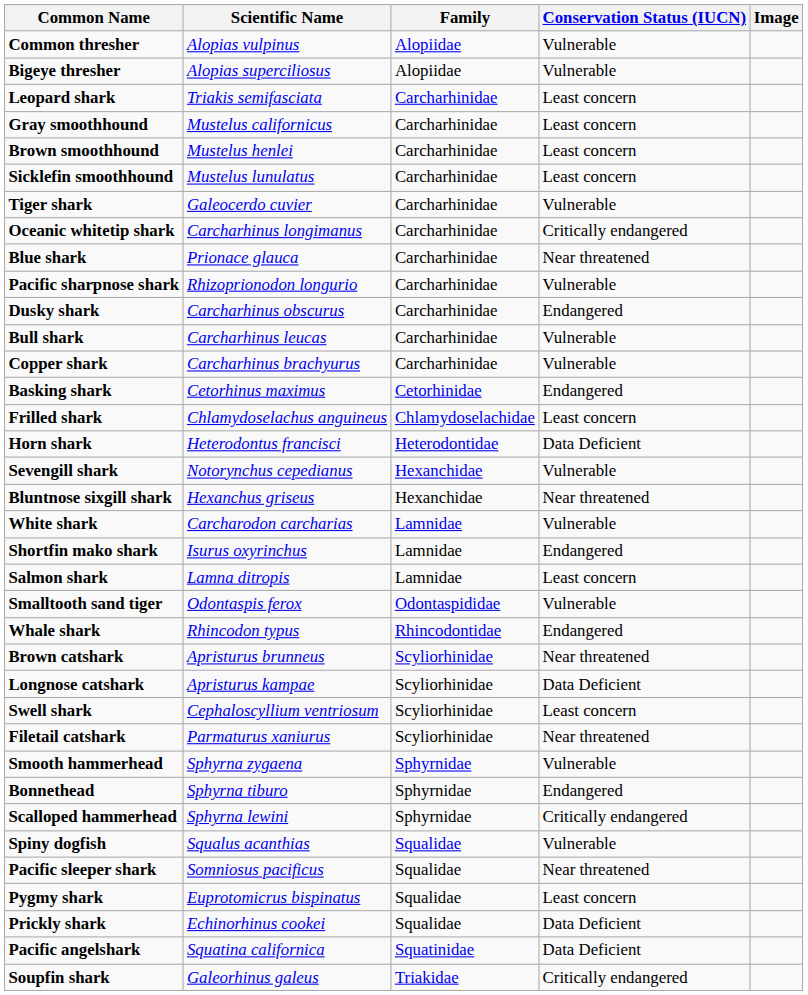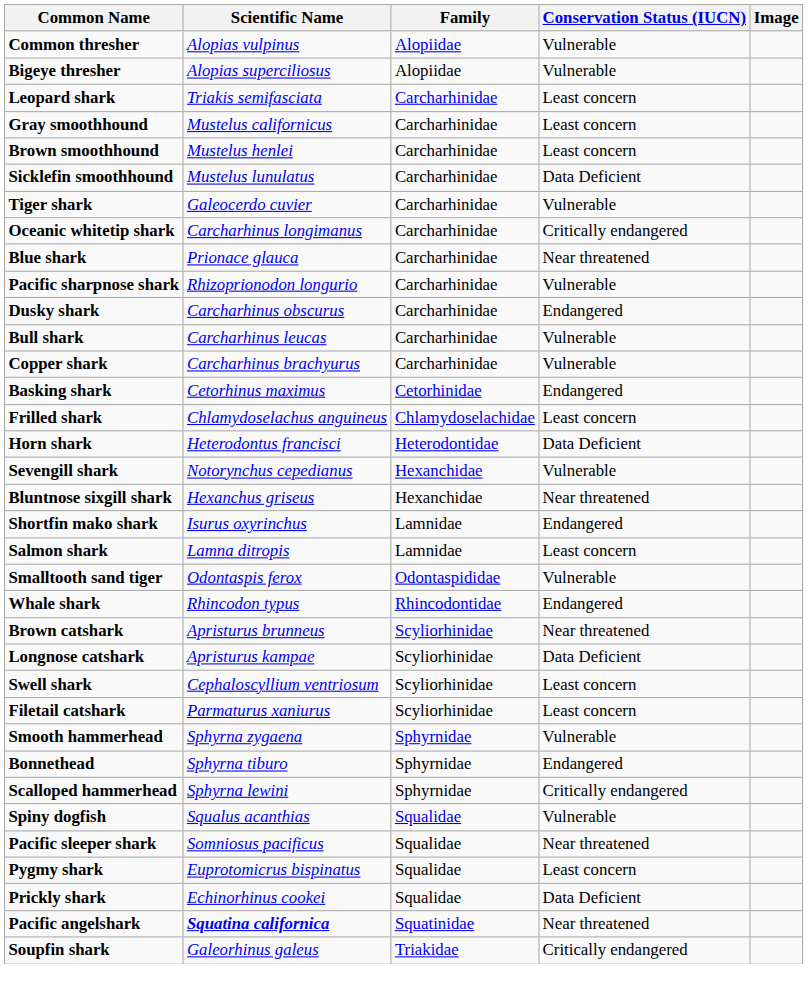Sicklefin smoothhound | Conservation Status (IUCN): Least concern -> Data Deficient
- row: White shark | Carcharodon carcharias | Lamnidae | Vulnerable
Filetail catshark | Conservation Status (IUCN): Near threatened -> Least concern
Pacific angelshark | Scientific Name: normal -> bold
Pacific angelshark | Conservation Status (IUCN): Data Deficient -> Near threatened
